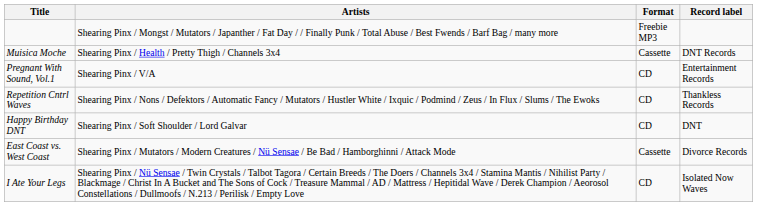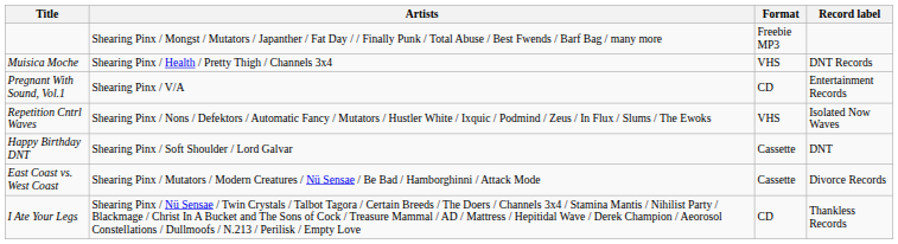Muisica Moche | Format: Cassette -> VHS
Repetition Cntrl Waves | Format: CD -> VHS
Repetition Cntrl Waves | Record label: Thankless Records -> Isolated Now Waves
Happy Birthday DNT | Format: CD -> Cassette
I Ate Your Legs | Record label: Isolated Now Waves -> Thankless Records
